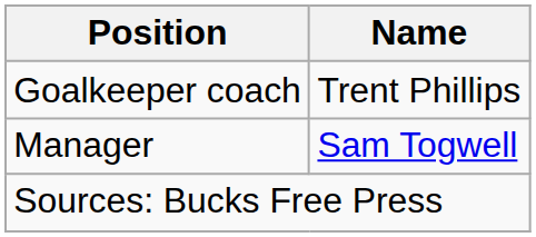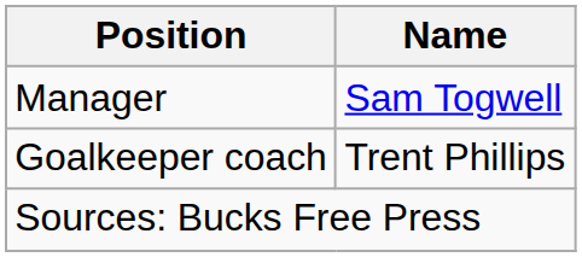rows swapped: Manager <-> Goalkeeper coach
